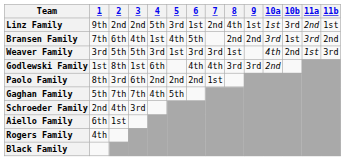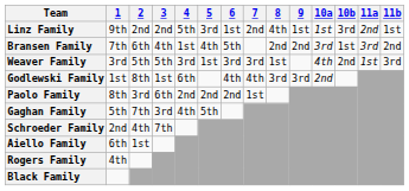Gaghan Family | 3: 7th -> 3rd
Schroeder Family | 3: 3rd -> 7th
